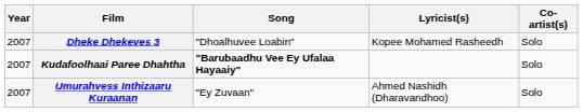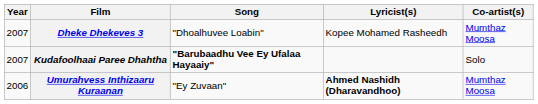Dheke Dhekeves 3 | Co-artist(s): Solo -> Mumthaz Moosa
Umurahvess Inthizaaru Kuraanan | Year: 2007 -> 2006
Umurahvess Inthizaaru Kuraanan | Lyricist(s): normal -> bold
Umurahvess Inthizaaru Kuraanan | Co-artist(s): Solo -> Mumthaz Moosa
